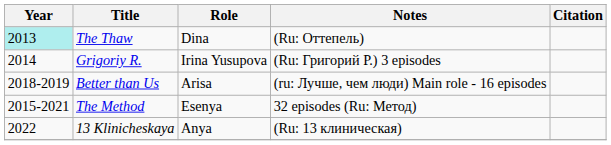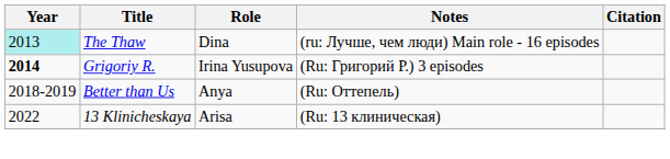The Thaw | Notes: (Ru: Оттепель) -> (ru: Лучше, чем люди) Main role - 16 episodes
Grigoriy R. | Year: normal -> bold
Better than Us | Role: Arisa -> Anya
Better than Us | Notes: (ru: Лучше, чем люди) Main role - 16 episodes -> (Ru: Оттепель)
- row: 2015-2021 | The Method | Esenya | 32 episodes (Ru: Метод)
13 Klinicheskaya | Role: Anya -> Arisa
